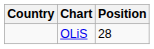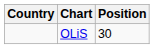OLiS | Position: 28 -> 30
